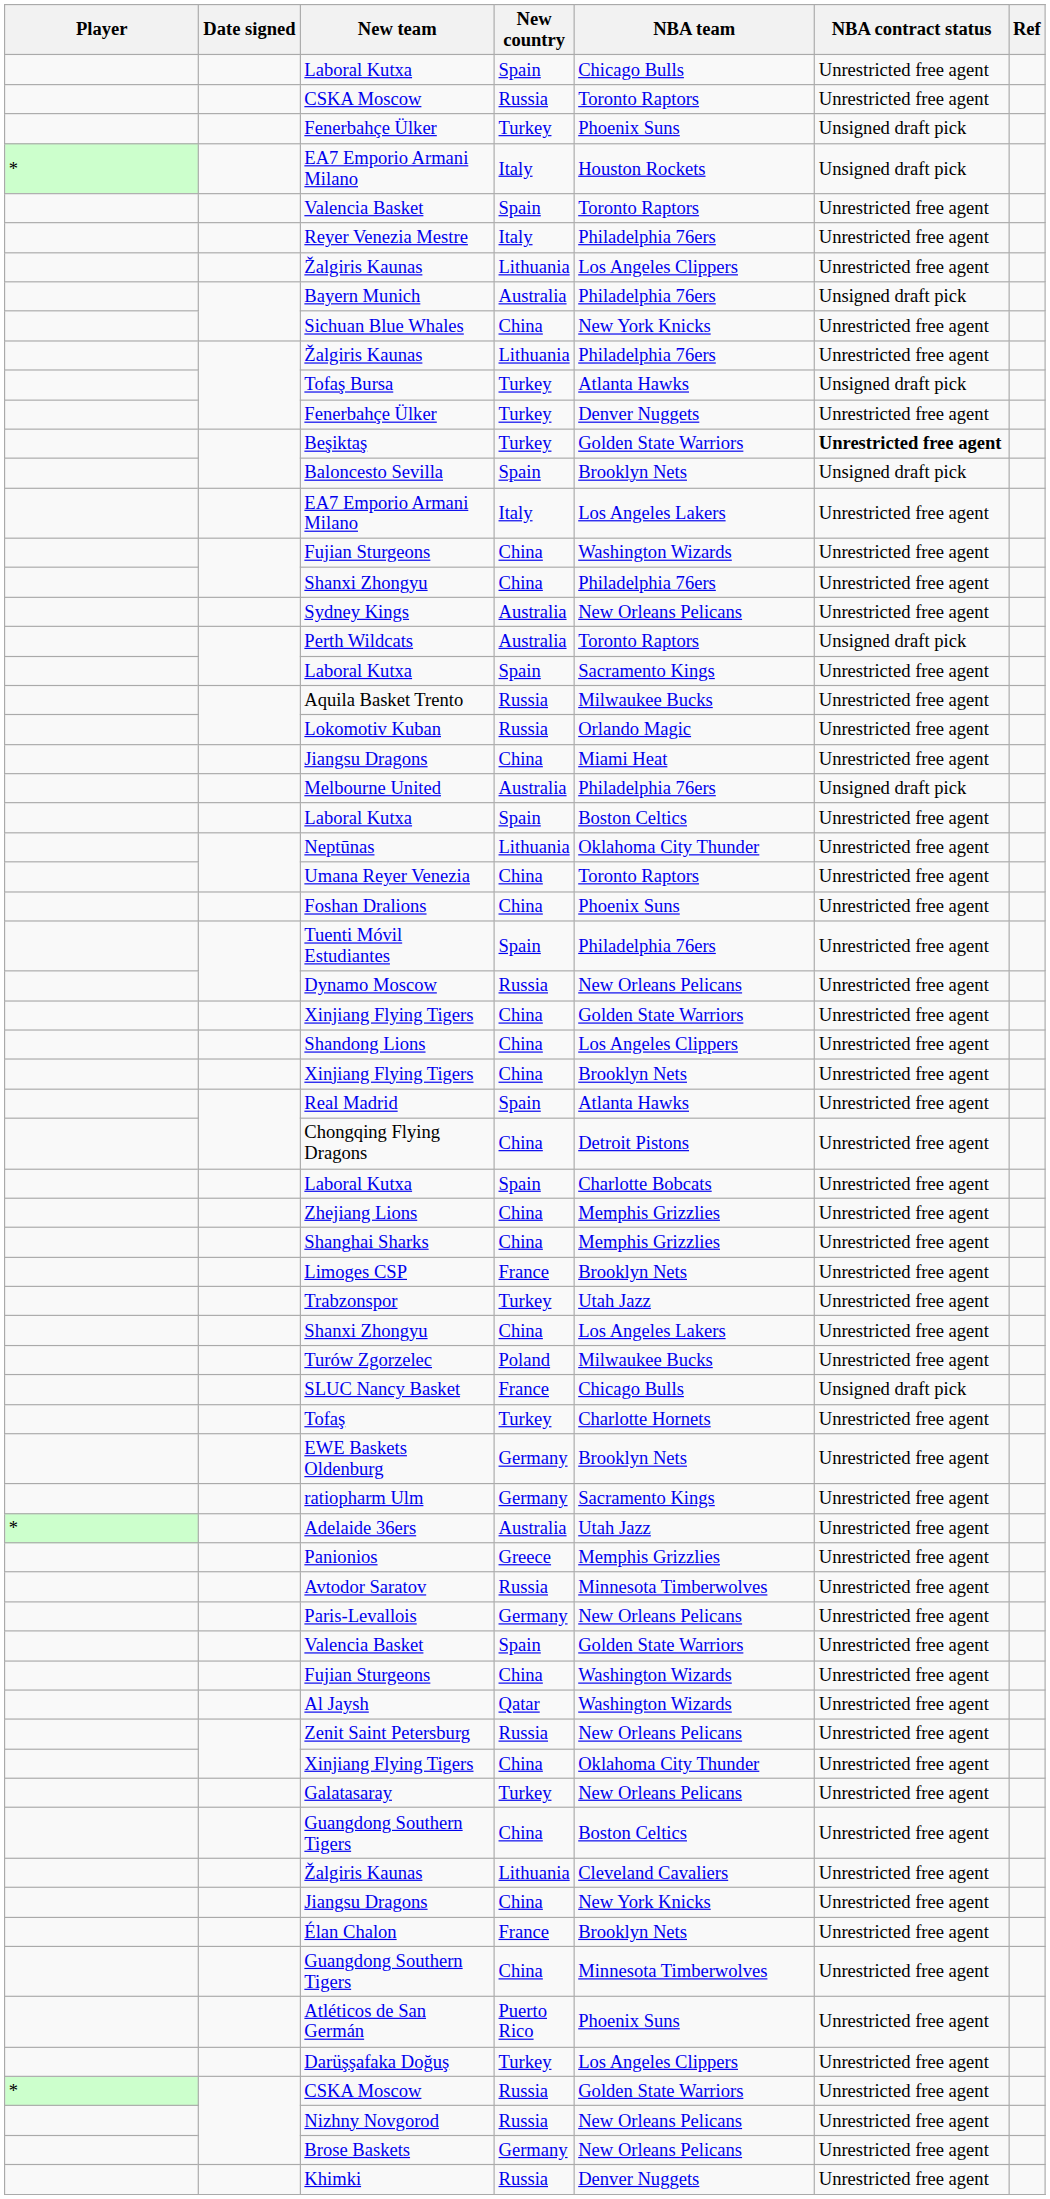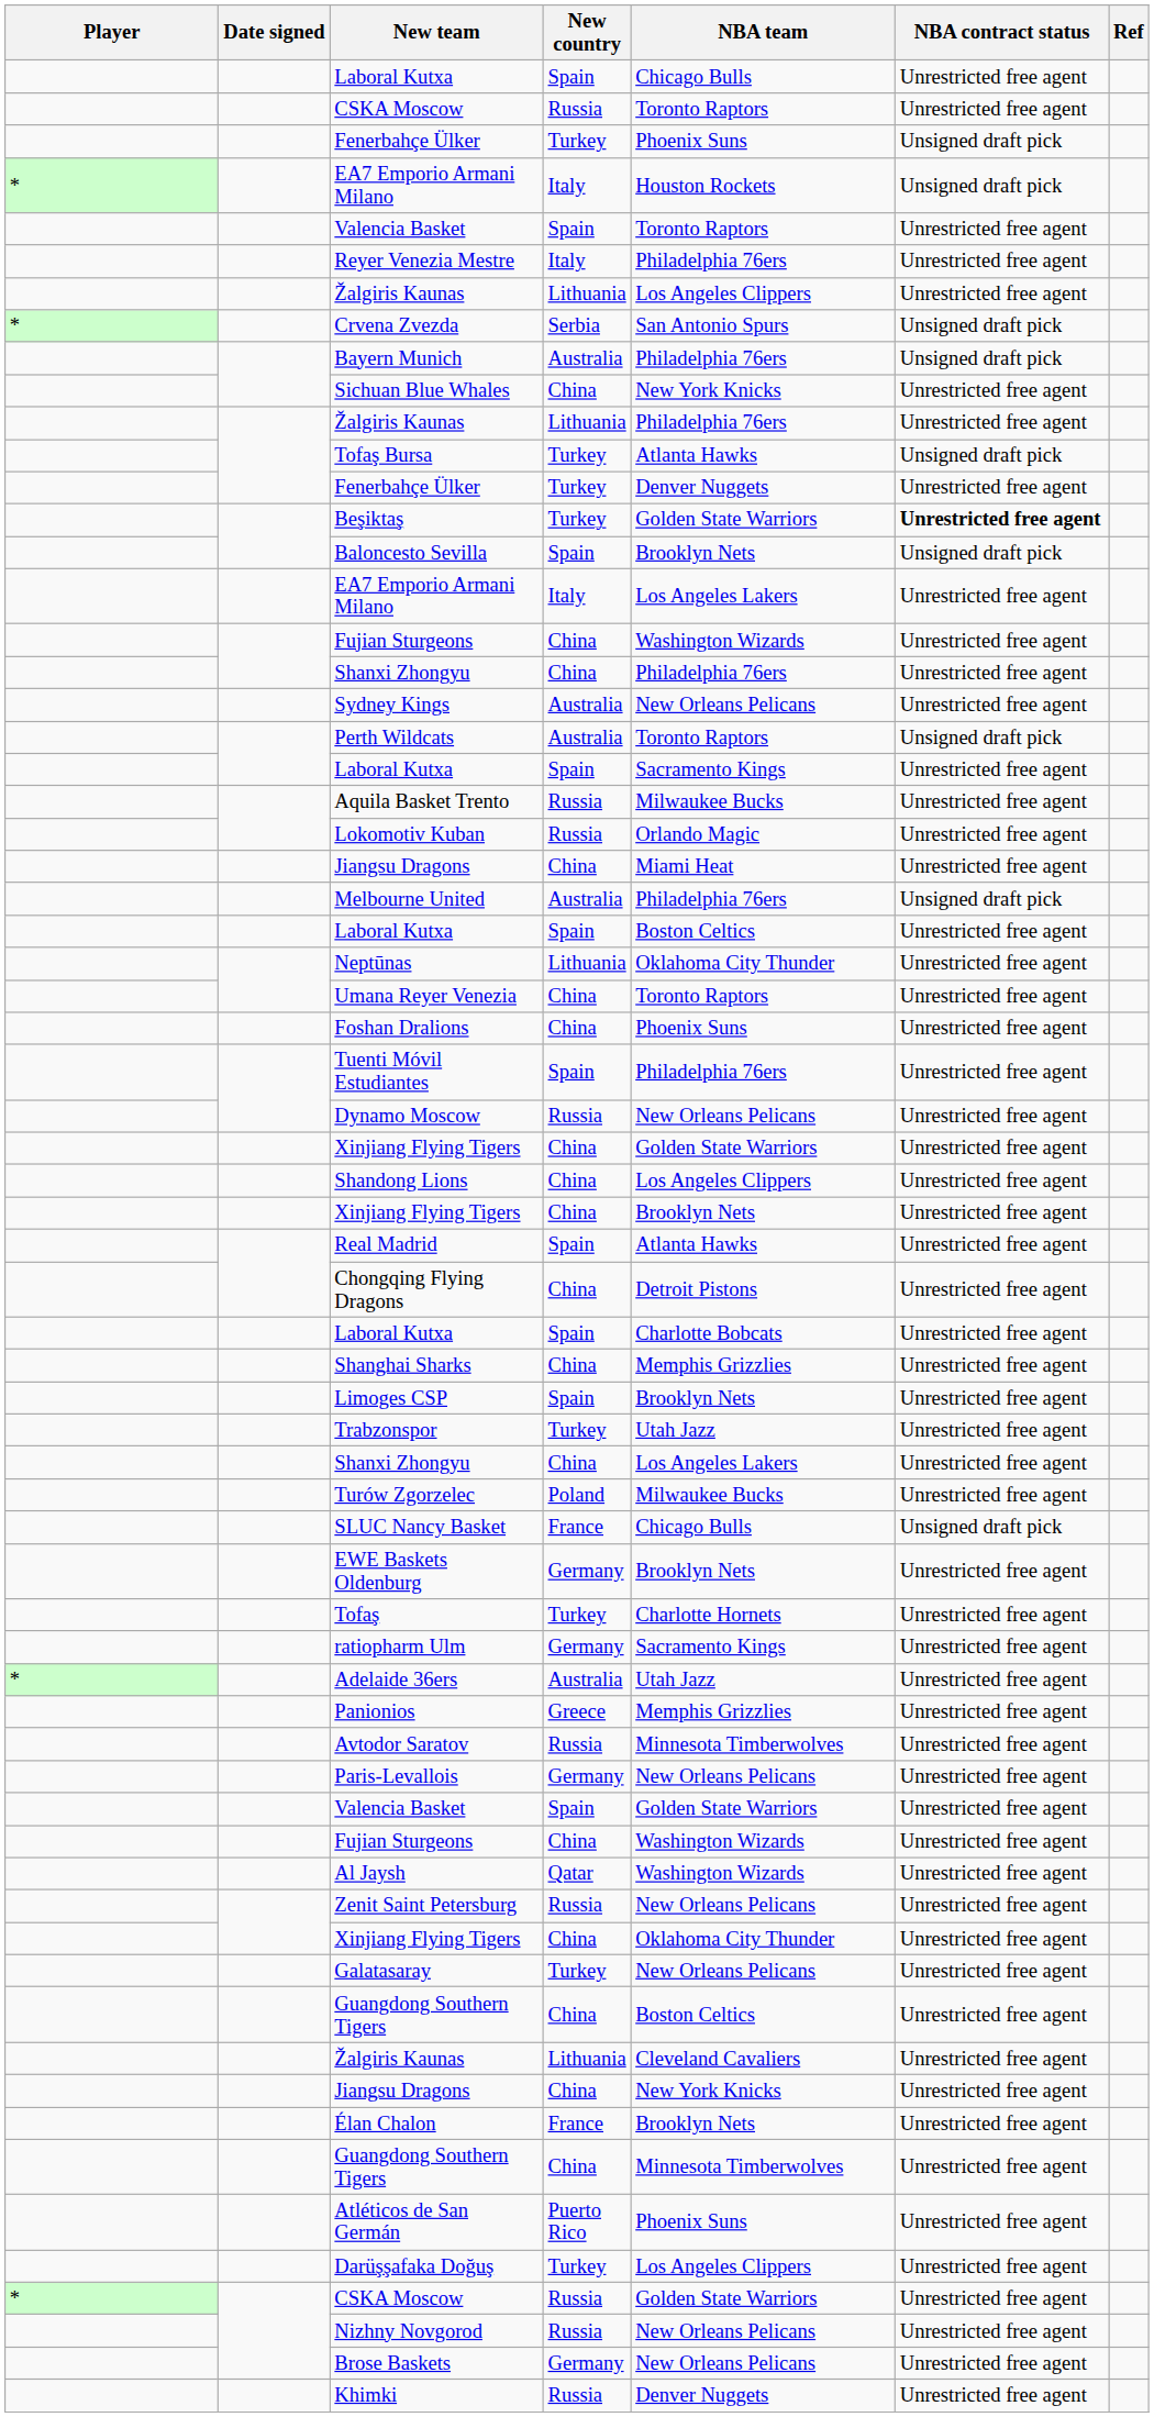+ row: * | Crvena Zvezda | Serbia | San Antonio Spurs | Unsigned draft pick
- row: Zhejiang Lions | China | Memphis Grizzlies | Unrestricted free agent
Limoges CSP | New country: France -> Spain
rows swapped: Tofaş <-> EWE Baskets Oldenburg
